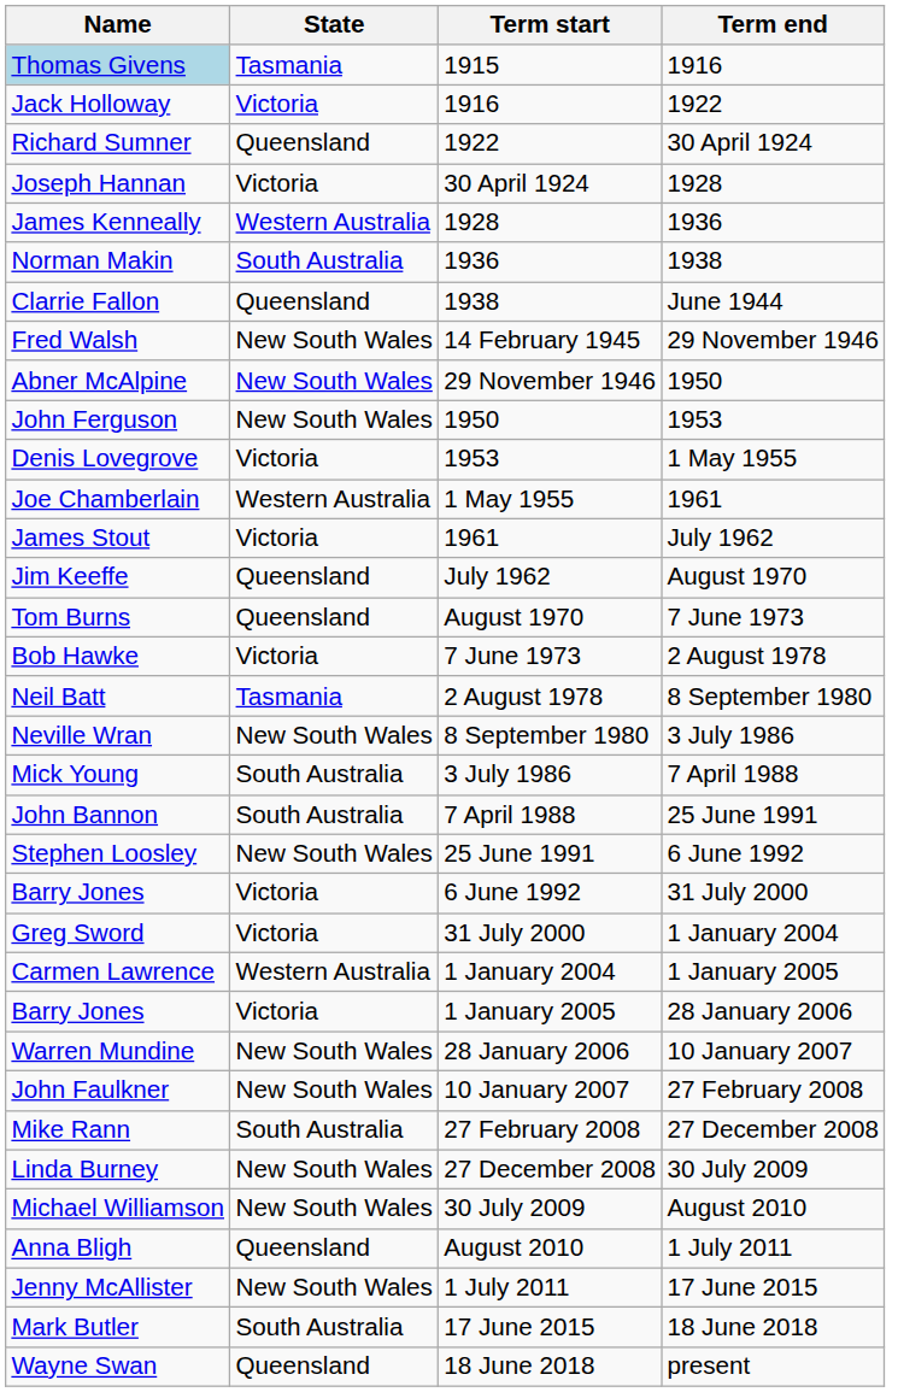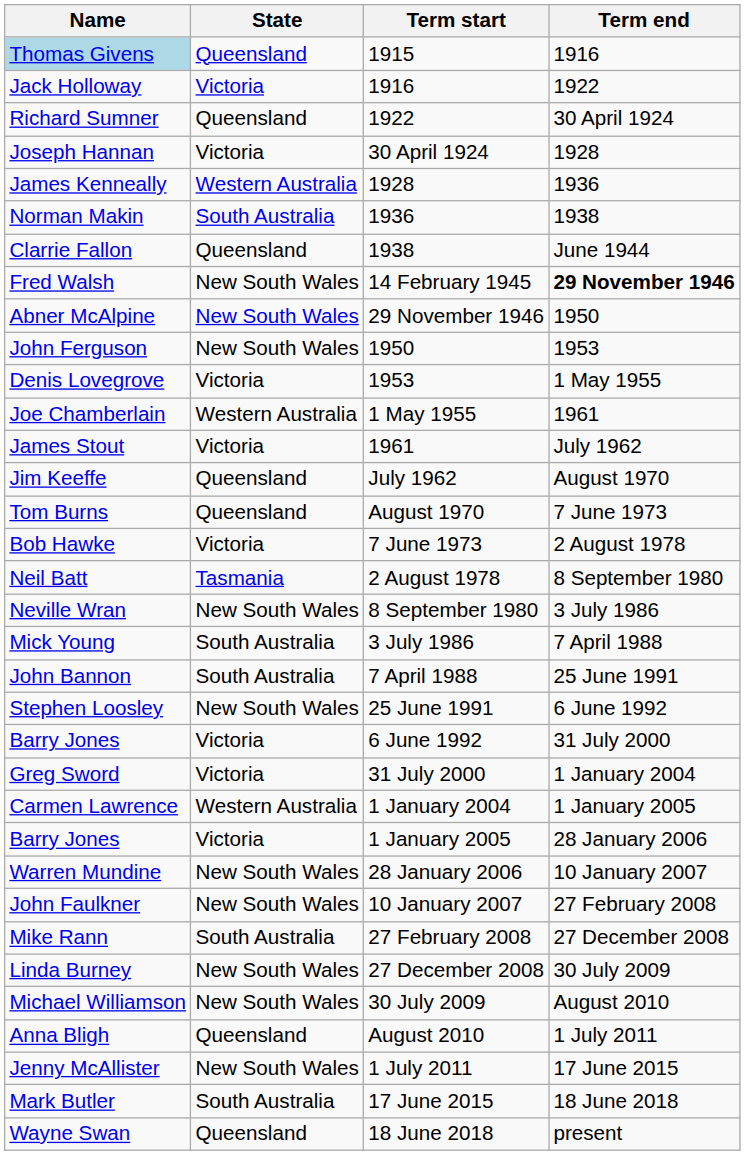1915 | State: Tasmania -> Queensland
14 February 1945 | Term end: normal -> bold
